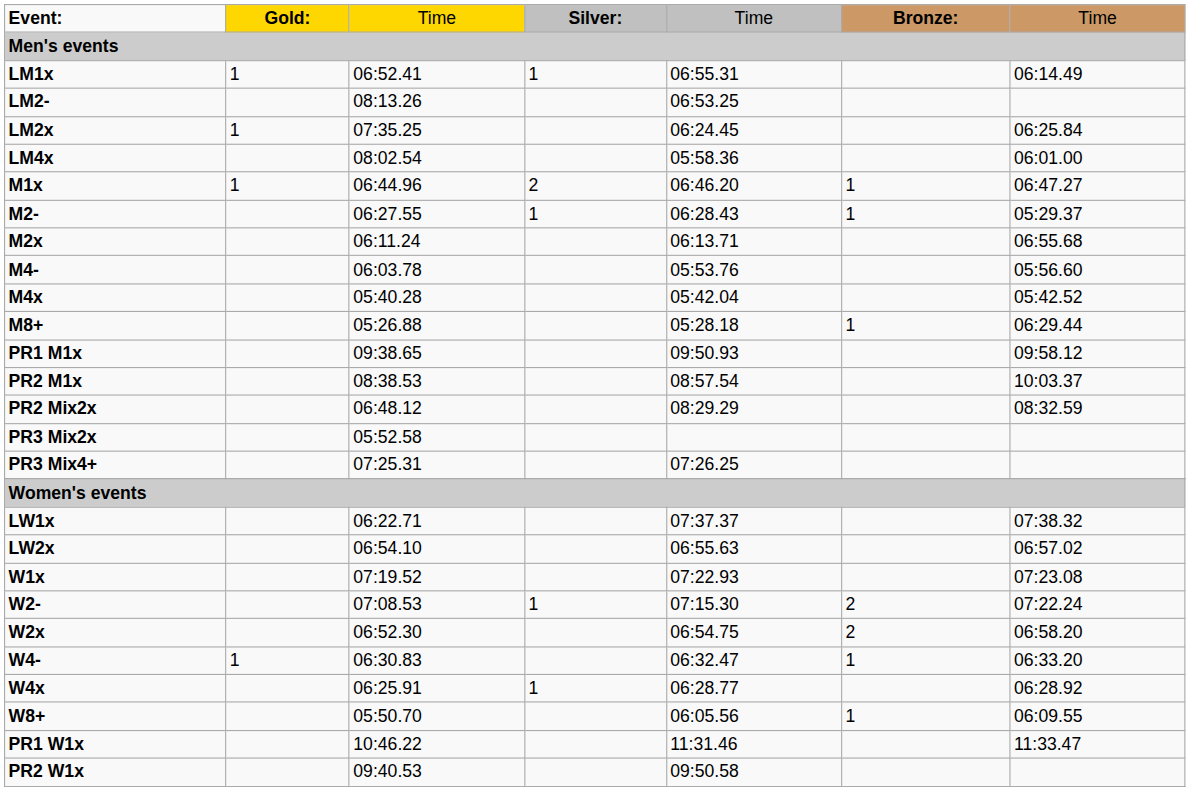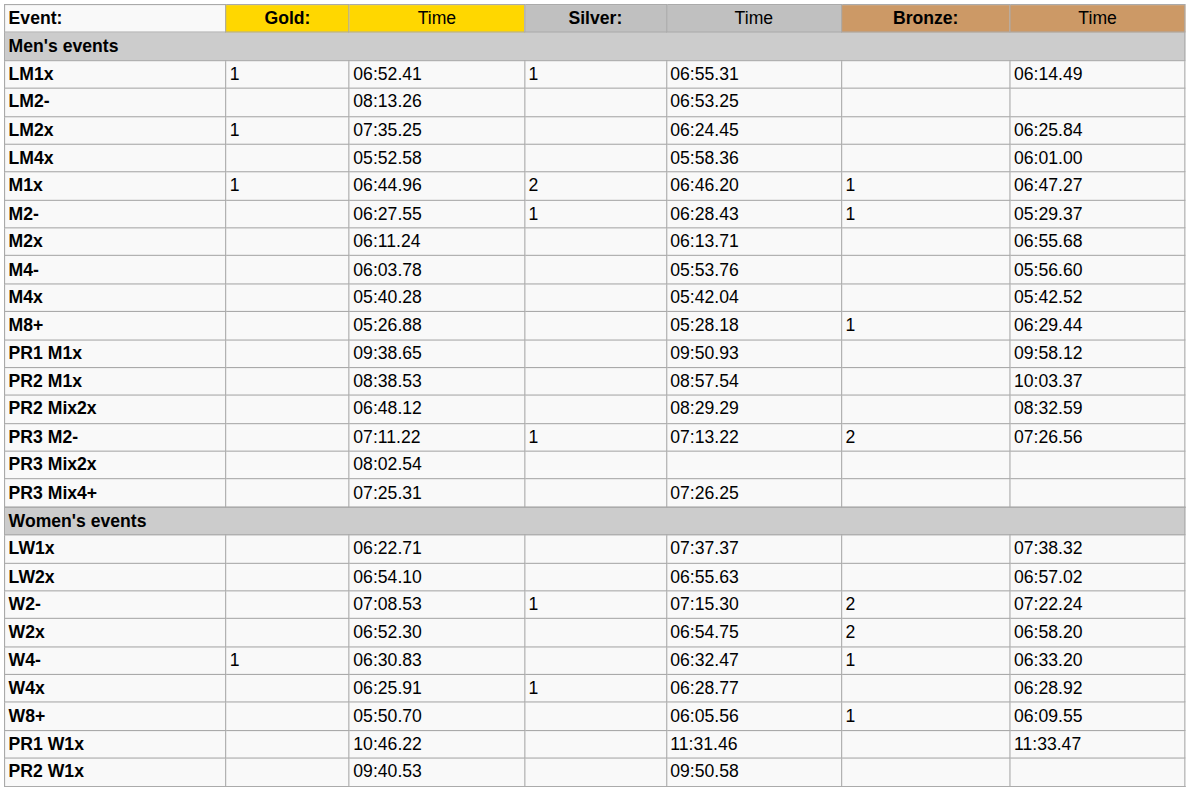LM4x | column 3: 08:02.54 -> 05:52.58
+ row: PR3 M2- | 07:11.22 | 1 | 07:13.22 | 2 | 07:26.56
PR3 Mix2x | column 3: 05:52.58 -> 08:02.54
- row: W1x | 07:19.52 | 07:22.93 | 07:23.08
